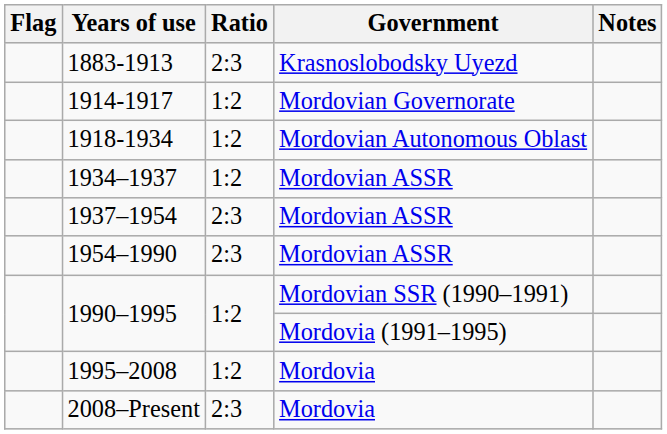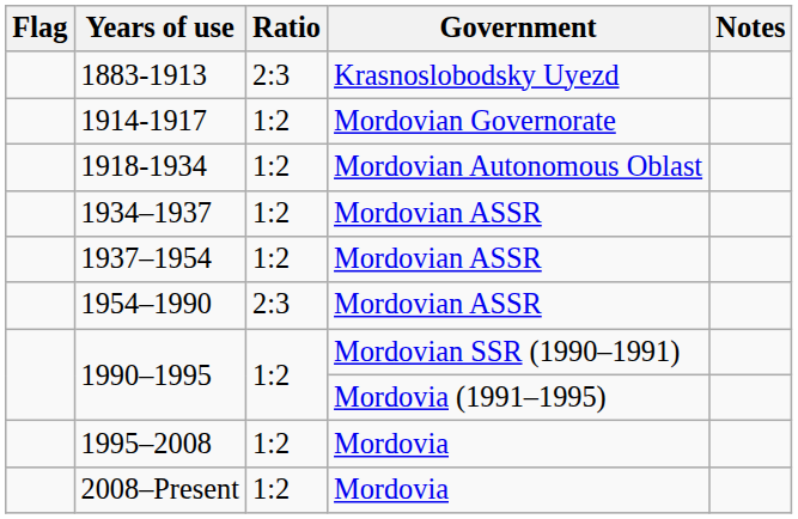1937–1954 | Ratio: 2:3 -> 1:2
2008–Present | Ratio: 2:3 -> 1:2
